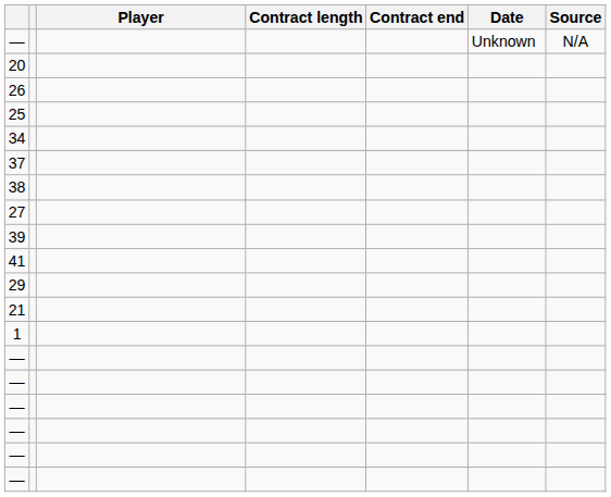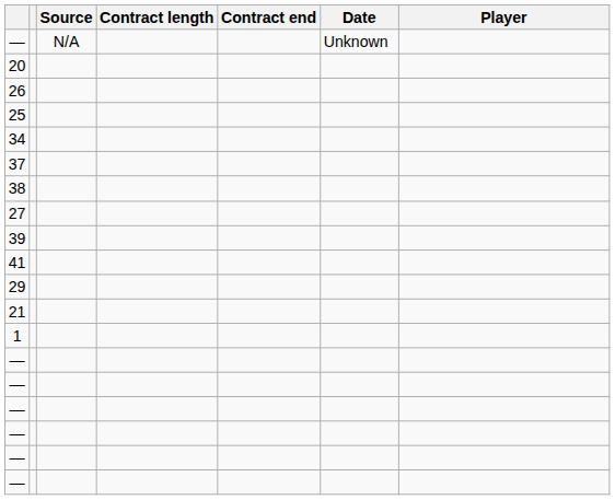columns swapped: Player <-> Source
